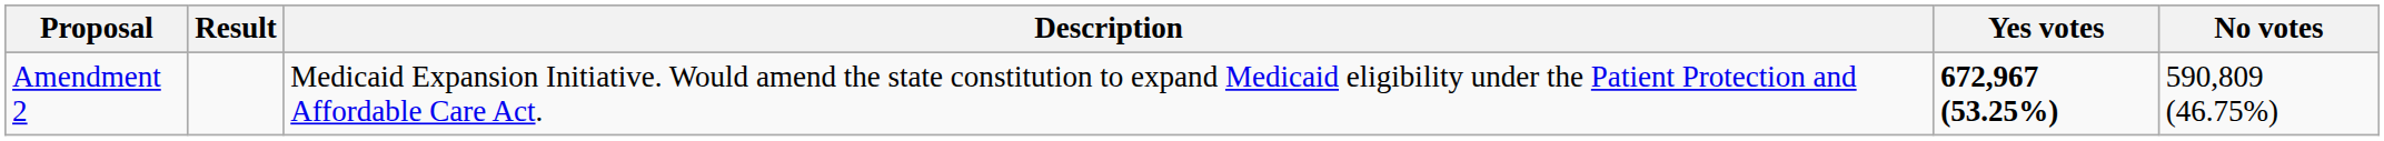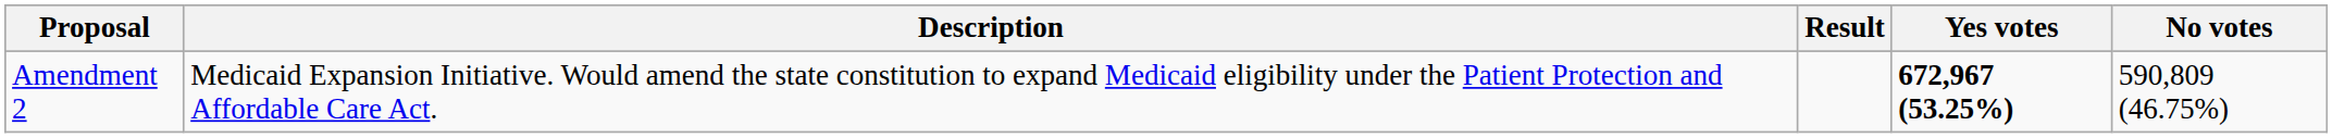columns swapped: Description <-> Result
